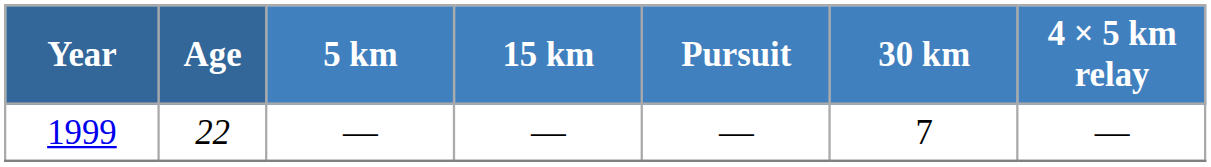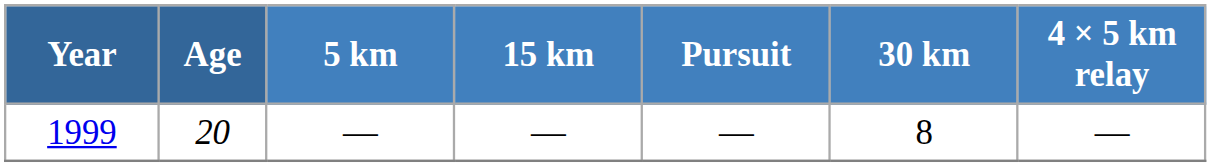1999 | Age: 22 -> 20
1999 | 30 km: 7 -> 8
